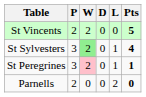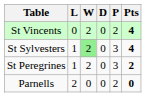columns swapped: P <-> L
St Vincents | Pts: 5 -> 4
St Peregrines | W: pink background -> no background
St Peregrines | Pts: 1 -> 2
